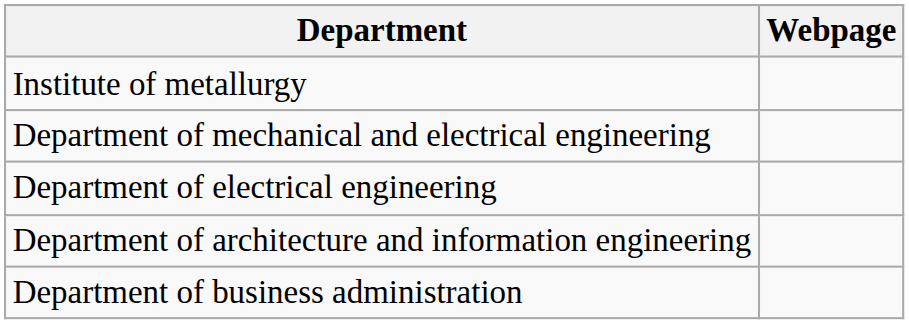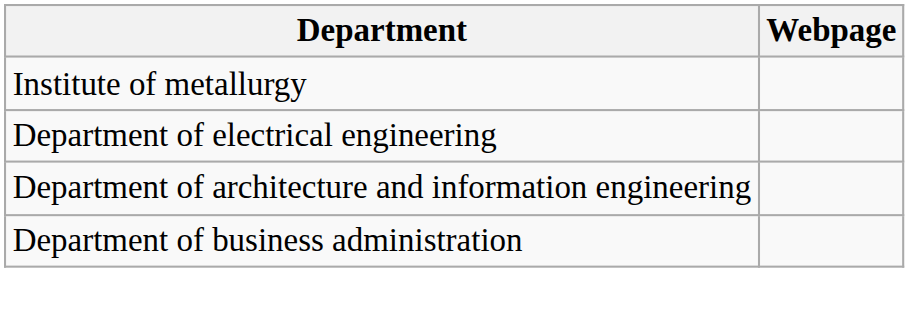- row: Department of mechanical and electrical engineering
